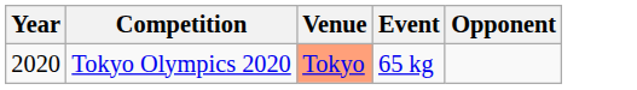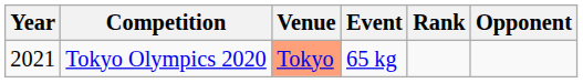+ column: Rank
Tokyo Olympics 2020 | Year: 2020 -> 2021
